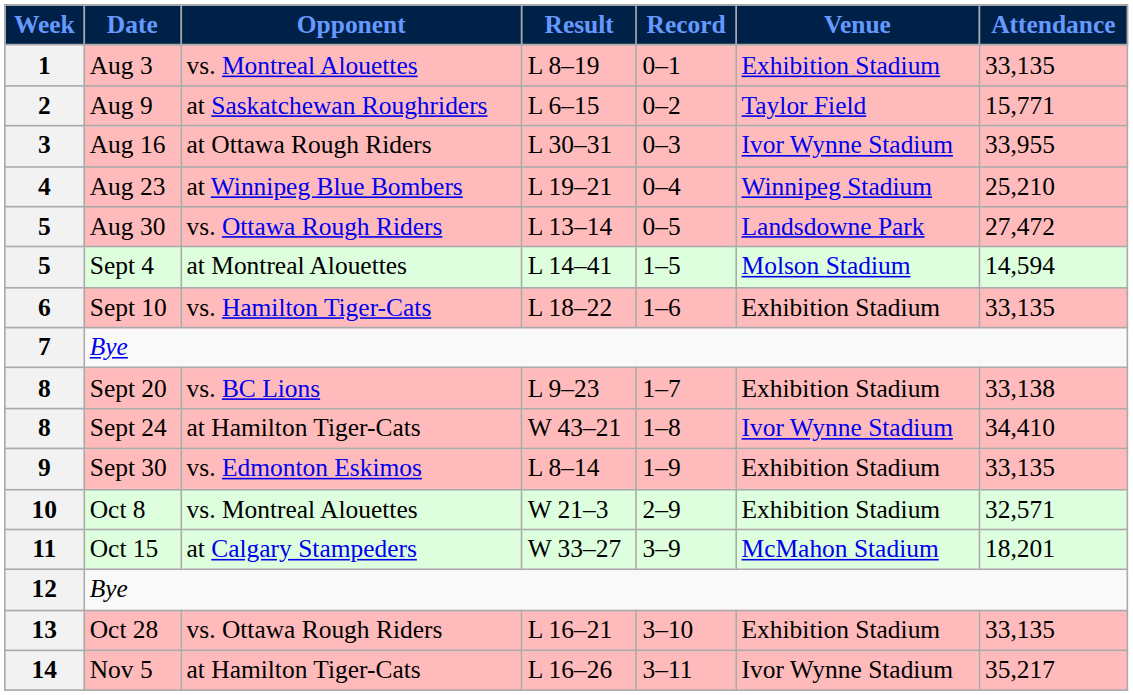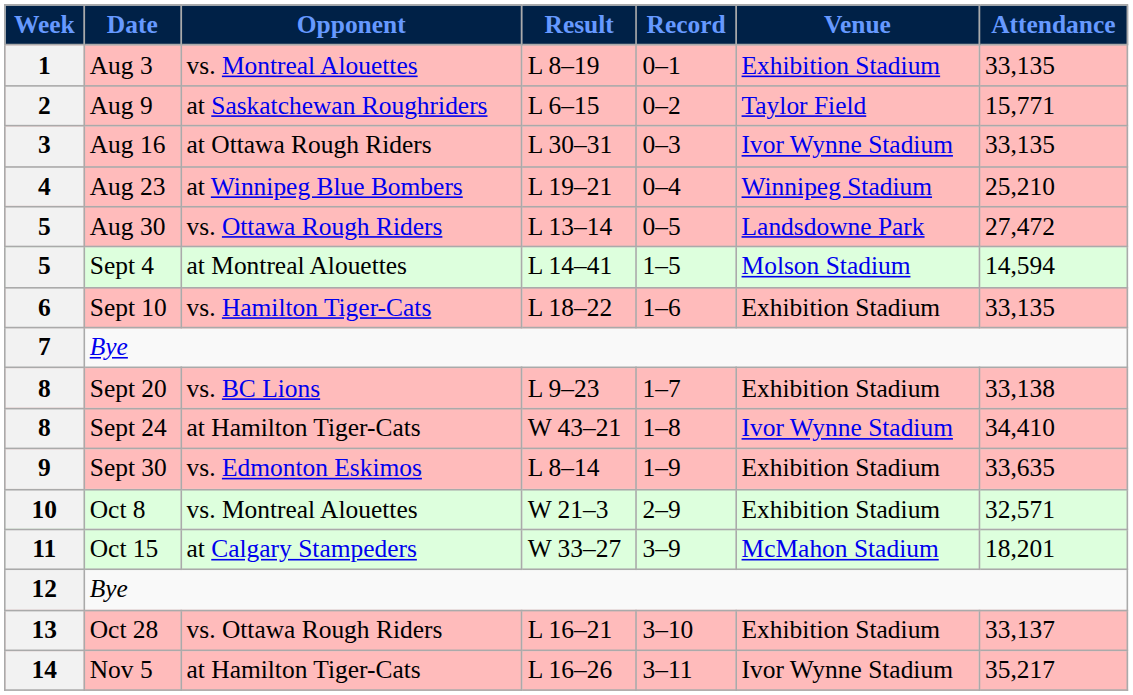Aug 16 | Attendance: 33,955 -> 33,135
Sept 30 | Attendance: 33,135 -> 33,635
Oct 28 | Attendance: 33,135 -> 33,137
